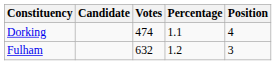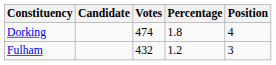Dorking | Percentage: 1.1 -> 1.8
Fulham | Votes: 632 -> 432
